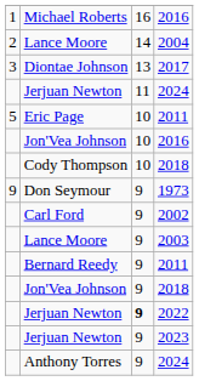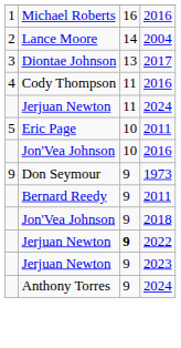+ row: 4 | Cody Thompson | 11 | 2016
- row: Cody Thompson | 10 | 2018
- row: Carl Ford | 9 | 2002
- row: Lance Moore | 9 | 2003
